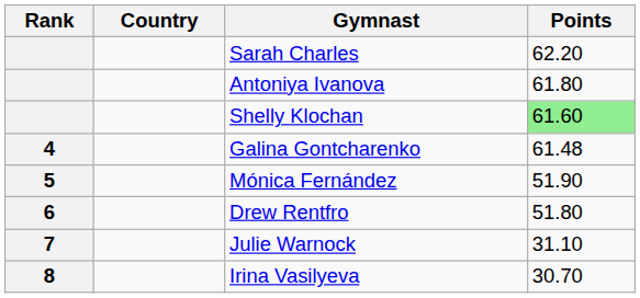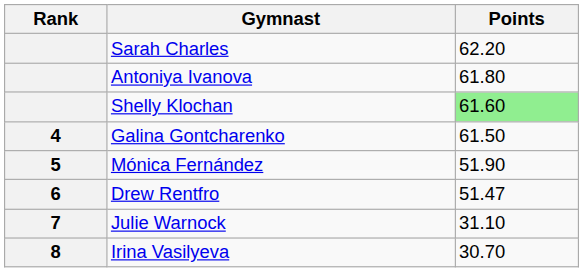- column: Country
Galina Gontcharenko | Points: 61.48 -> 61.50
Drew Rentfro | Points: 51.80 -> 51.47
